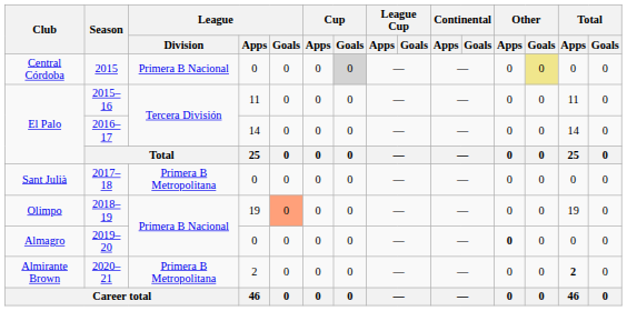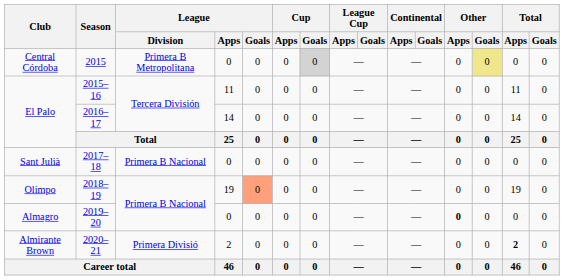2015 | League / Division: Primera B Nacional -> Primera B Metropolitana
2017–18 | League / Division: Primera B Metropolitana -> Primera B Nacional
2020–21 | League / Division: Primera B Metropolitana -> Primera Divisió
